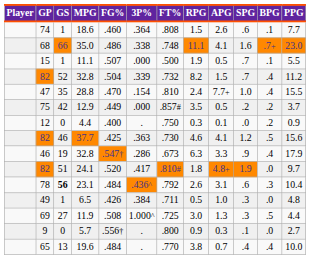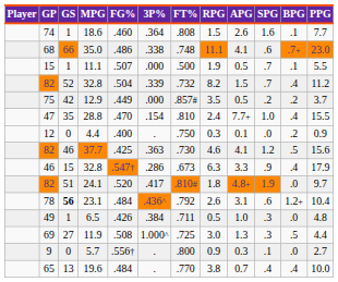18.6 | SPG: .6 -> 1.6
35.0 | SPG: 1.6 -> .6
rows swapped: 28.8 <-> 12.9
46 / 32.8 | GS: 19 -> 15
23.1 | BPG: .3 -> 1.2+
